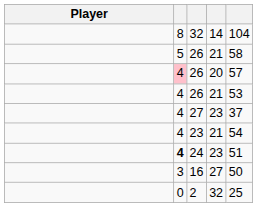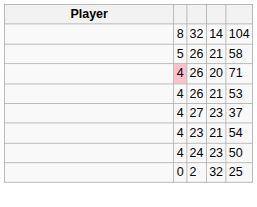26 / 20 | column 5: 57 -> 71
24 | column 2: bold -> normal
24 | column 5: 51 -> 50
- row: 3 | 16 | 27 | 50
